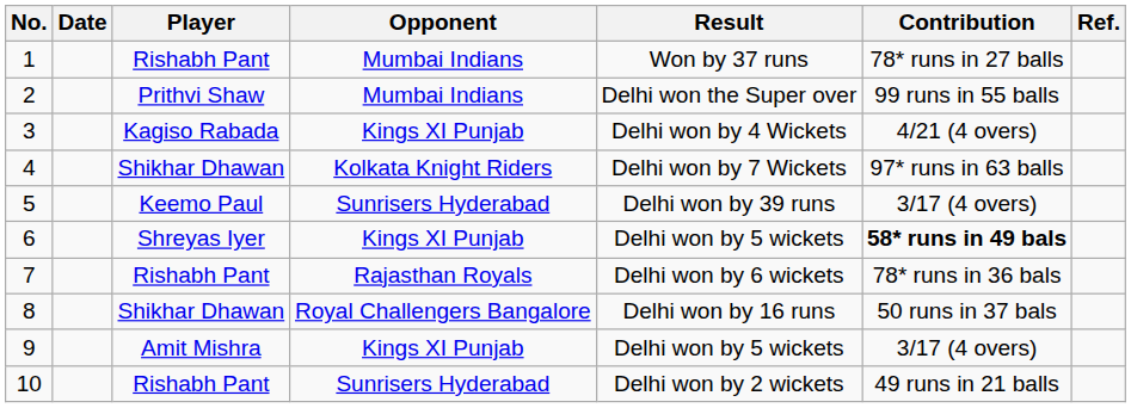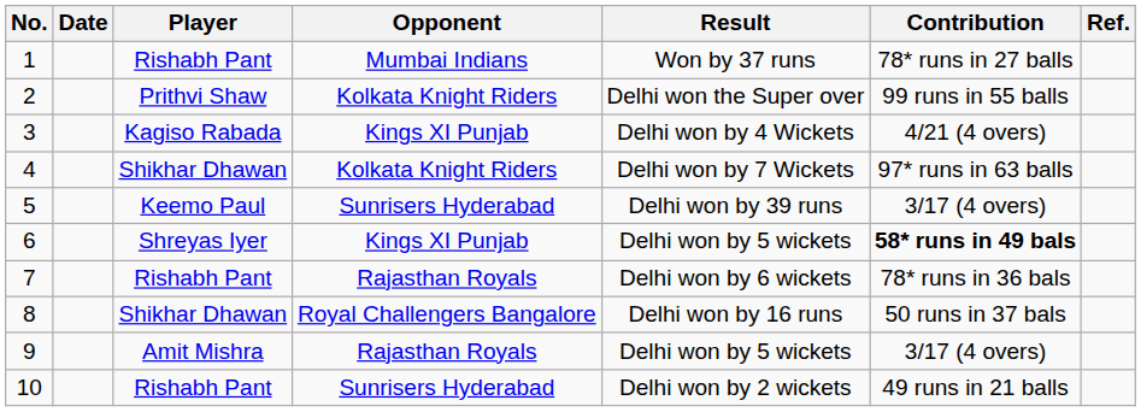2 | Opponent: Mumbai Indians -> Kolkata Knight Riders
9 | Opponent: Kings XI Punjab -> Rajasthan Royals
